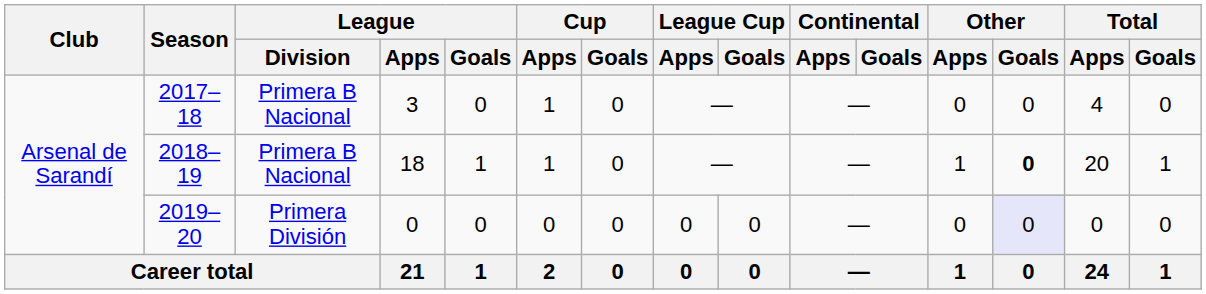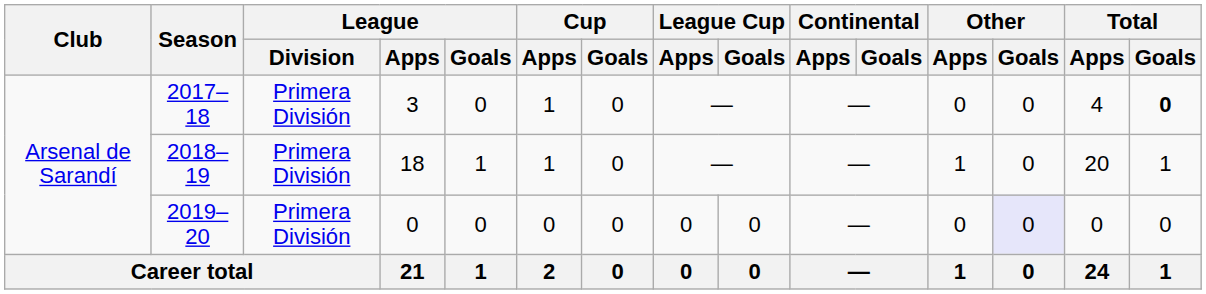2017–18 | League / Division: Primera B Nacional -> Primera División
2017–18 | Total / Goals: normal -> bold
2018–19 | League / Division: Primera B Nacional -> Primera División
2018–19 | Other / Goals: bold -> normal
